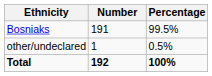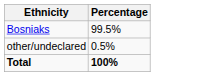- column: Number | 191 | 1 | 192
